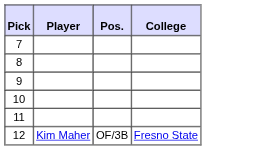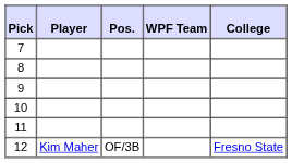+ column: WPF Team
